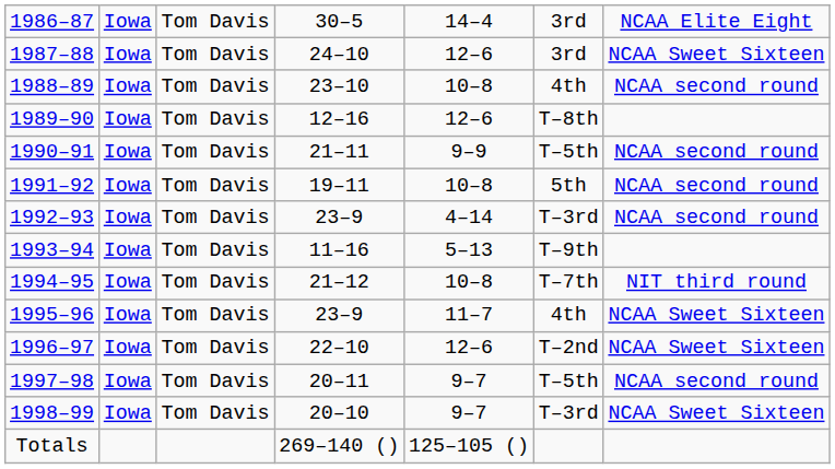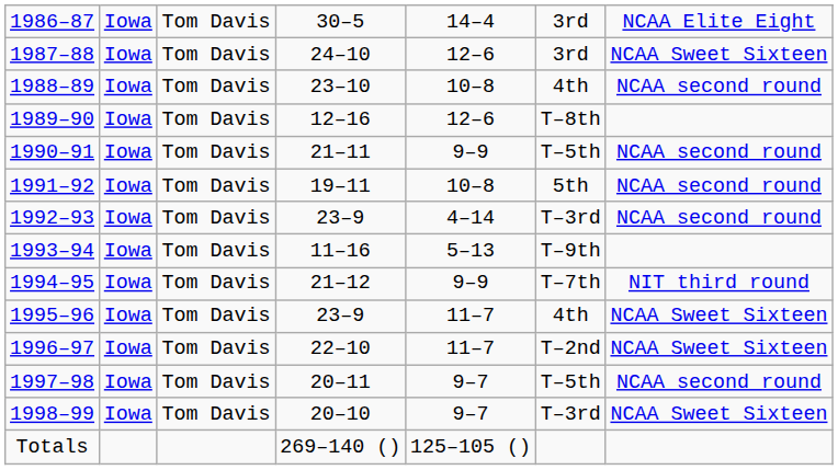1994–95 | column 5: 10–8 -> 9–9
1996–97 | column 5: 12–6 -> 11–7
